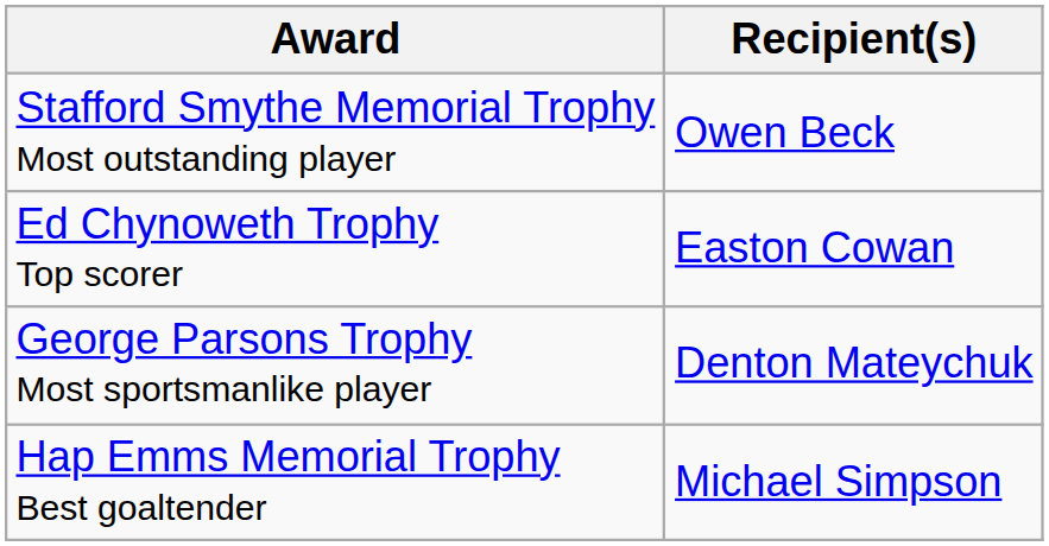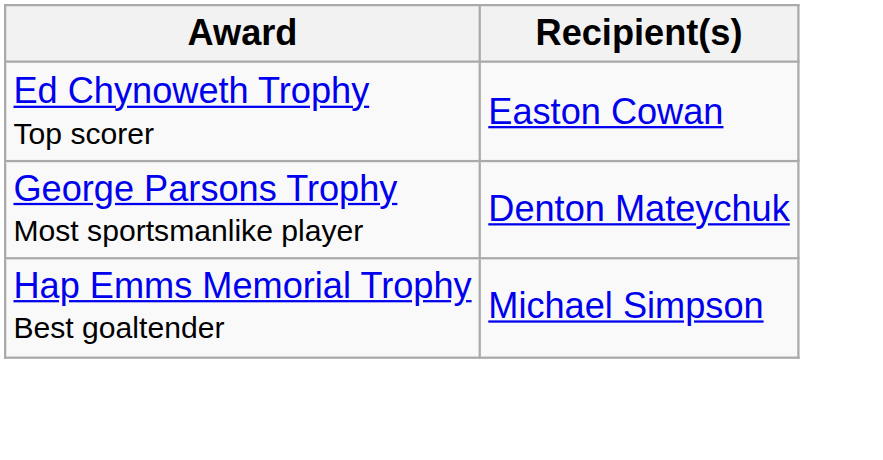- row: Stafford Smythe Memorial Trophy Most outstanding player | Owen Beck
